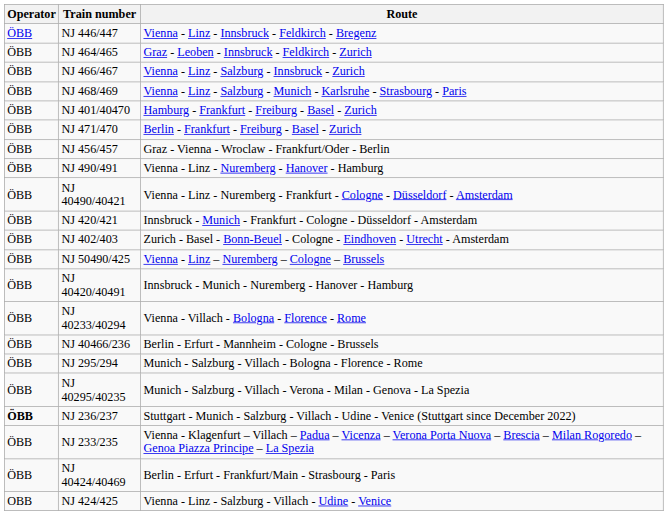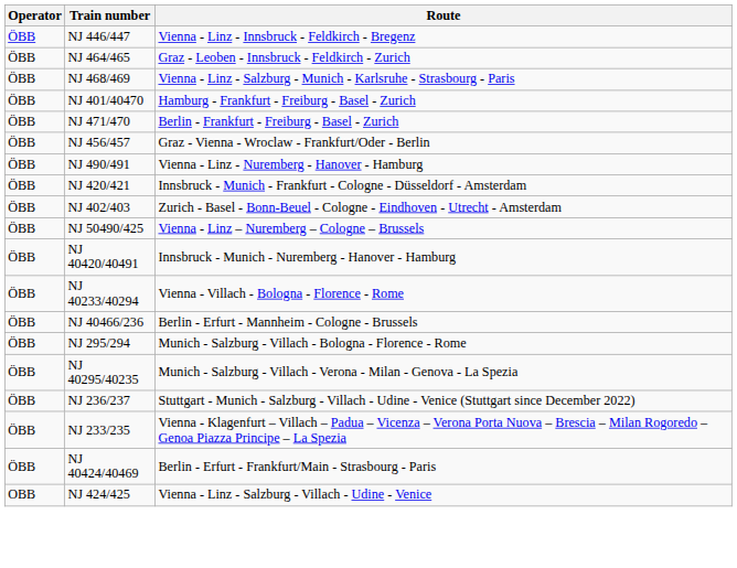- row: ÖBB | NJ 466/467 | Vienna - Linz - Salzburg - Innsbruck - Zurich
- row: ÖBB | NJ 40490/40421 | Vienna - Linz - Nuremberg - Frankfurt - Cologne - Düsseldorf - Amsterdam
NJ 236/237 | Operator: bold -> normal
